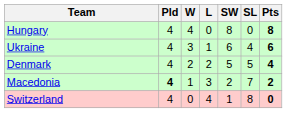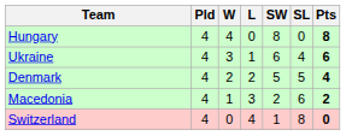Macedonia | Pld: bold -> normal
Macedonia | SL: 7 -> 6
